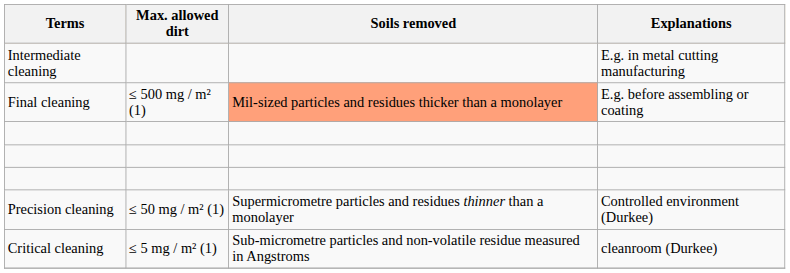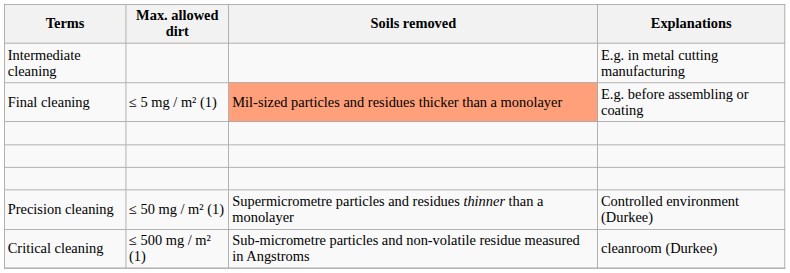Final cleaning | Max. allowed dirt: ≤ 500 mg / m² (1) -> ≤ 5 mg / m² (1)
Critical cleaning | Max. allowed dirt: ≤ 5 mg / m² (1) -> ≤ 500 mg / m² (1)
